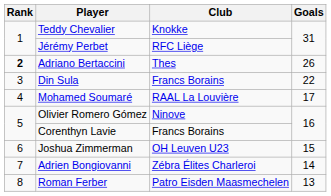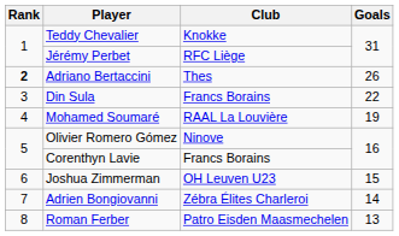Mohamed Soumaré | Goals: 17 -> 19
